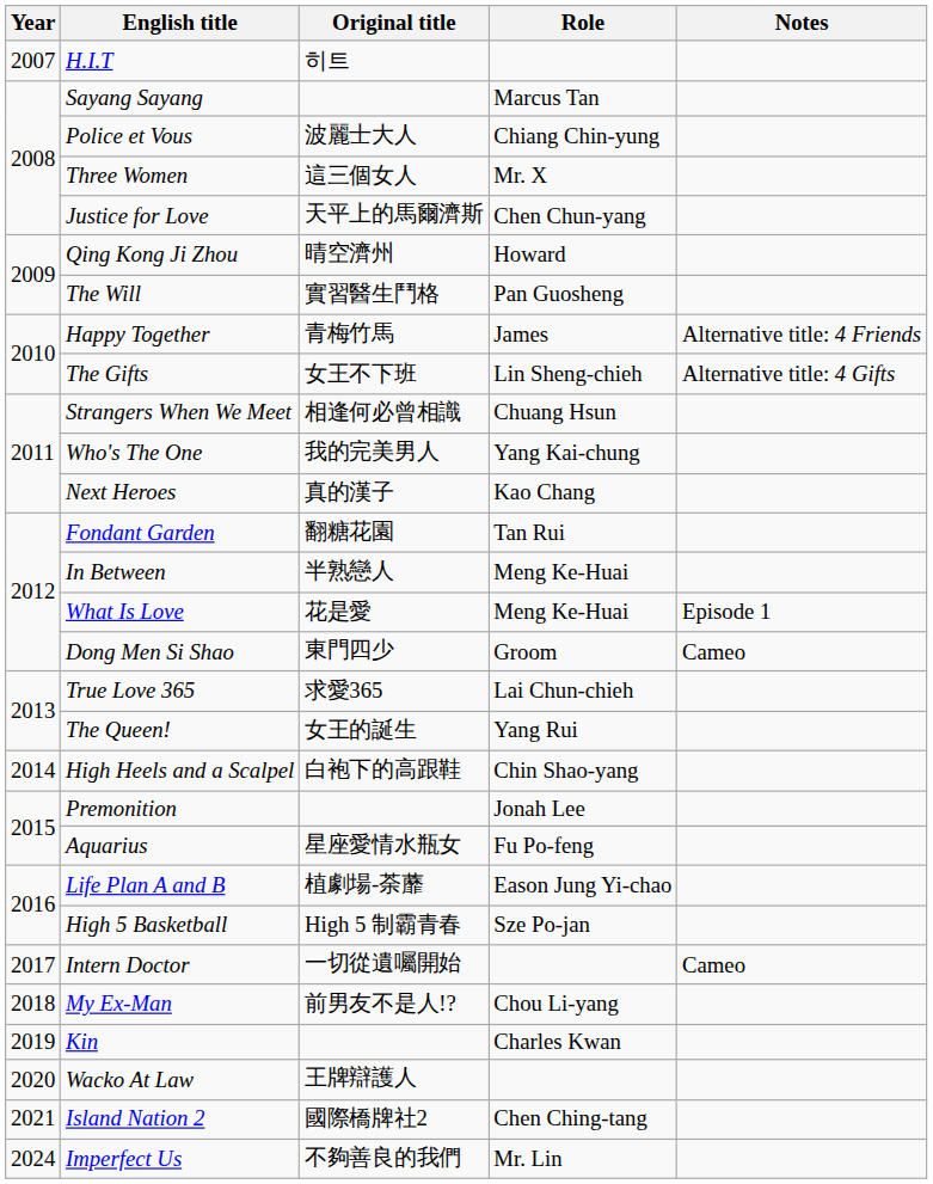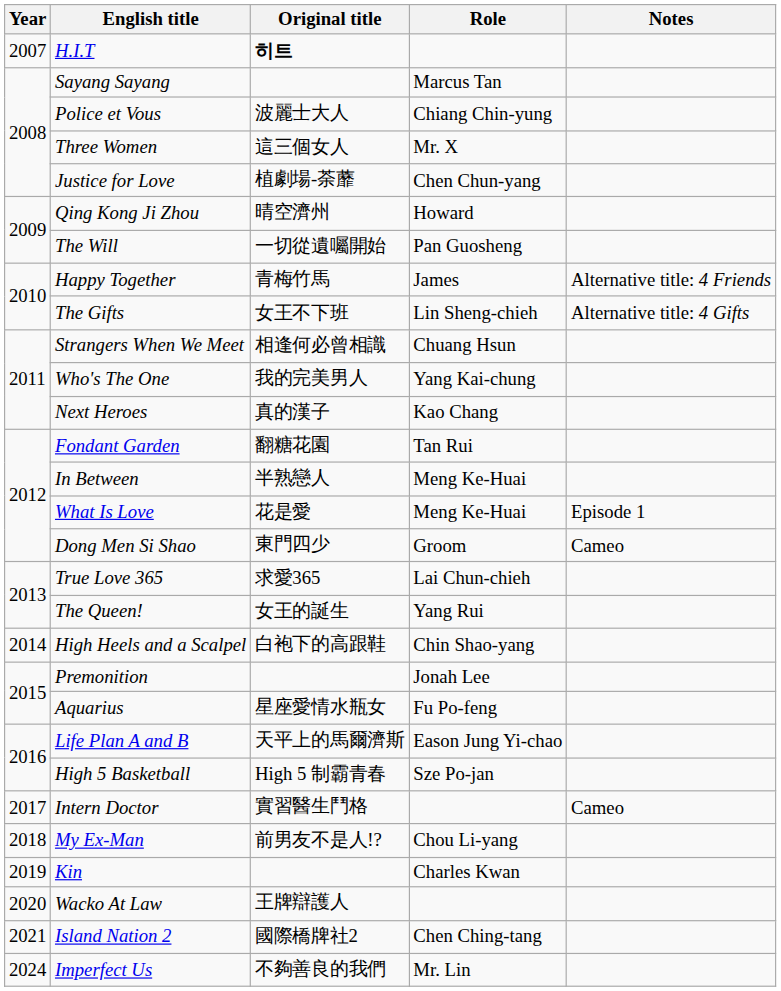H.I.T | Original title: normal -> bold
Justice for Love | Original title: 天平上的馬爾濟斯 -> 植劇場-荼蘼
The Will | Original title: 實習醫生鬥格 -> 一切從遺囑開始
Life Plan A and B | Original title: 植劇場-荼蘼 -> 天平上的馬爾濟斯
Intern Doctor | Original title: 一切從遺囑開始 -> 實習醫生鬥格
